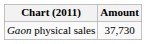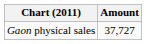Gaon physical sales | Amount: 37,730 -> 37,727
